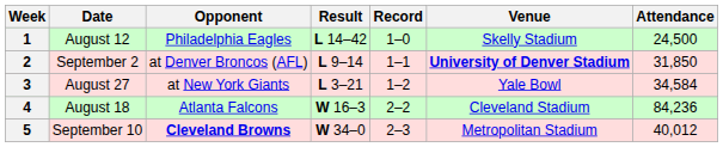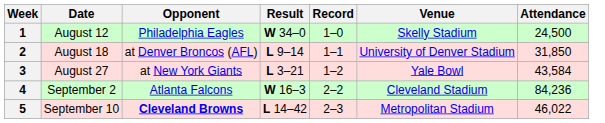1 | Result: L 14–42 -> W 34–0
2 | Date: September 2 -> August 18
2 | Venue: bold -> normal
3 | Attendance: 34,584 -> 43,584
4 | Date: August 18 -> September 2
5 | Result: W 34–0 -> L 14–42
5 | Attendance: 40,012 -> 46,022
